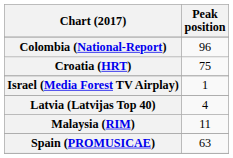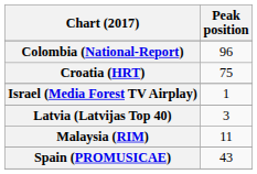Latvia (Latvijas Top 40) | Peak position: 4 -> 3
Spain (PROMUSICAE) | Peak position: 63 -> 43
